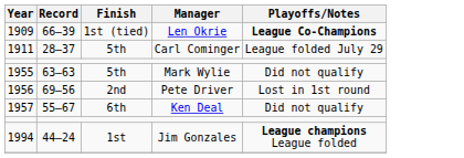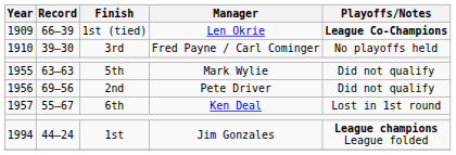+ row: 1910 | 39–30 | 3rd | Fred Payne / Carl Cominger | No playoffs held
- row: 1911 | 28–37 | 5th | Carl Cominger | League folded July 29
1956 | Playoffs/Notes: Lost in 1st round -> Did not qualify
1957 | Playoffs/Notes: Did not qualify -> Lost in 1st round
